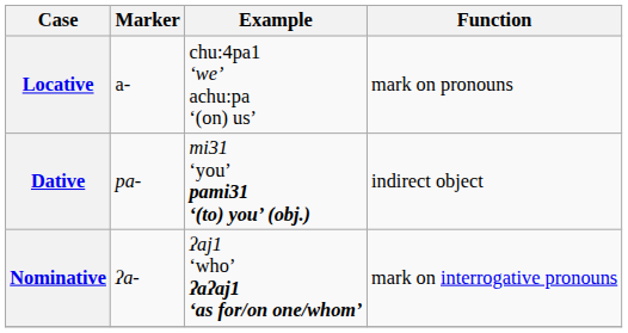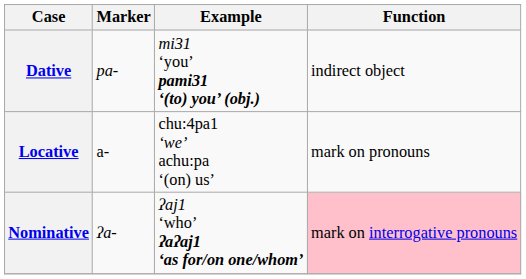rows swapped: Dative <-> Locative
Nominative | Function: no background -> pink background
